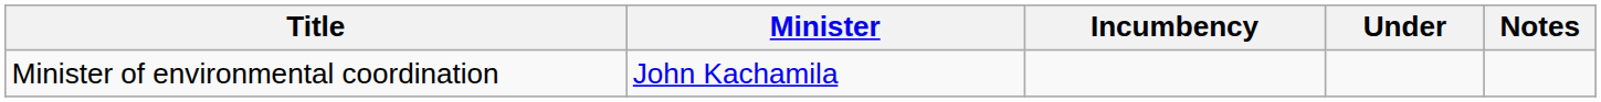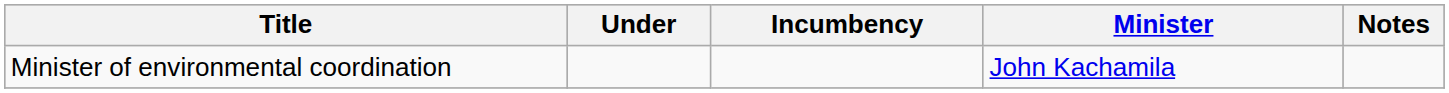columns swapped: Minister <-> Under
